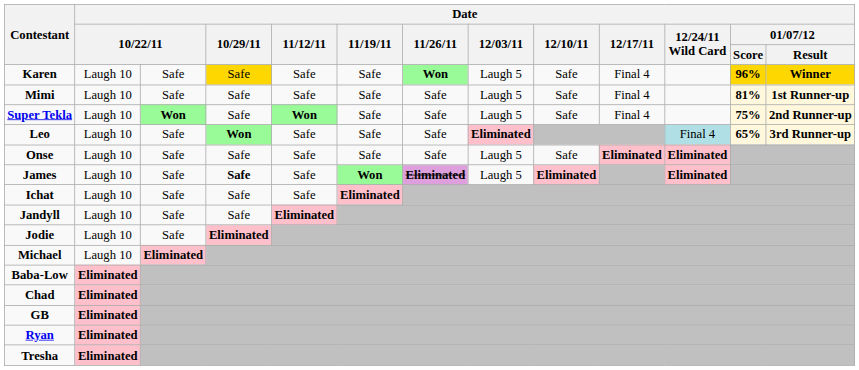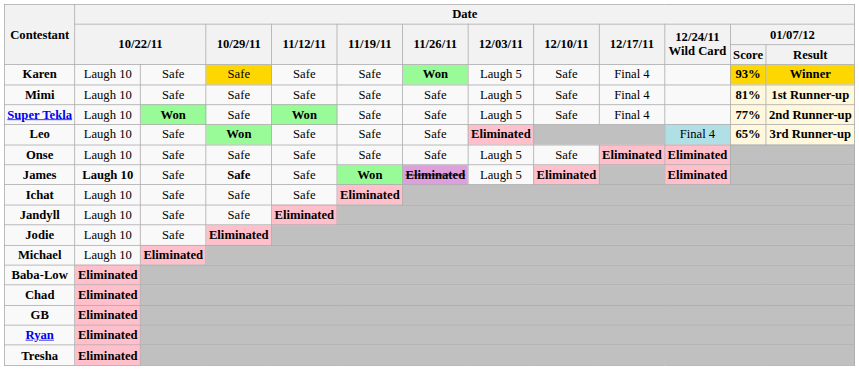Karen | Date / 01/07/12 / Score: 96% -> 93%
Super Tekla | Date / 01/07/12 / Score: 75% -> 77%
James | column 2: normal -> bold
